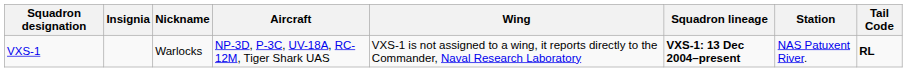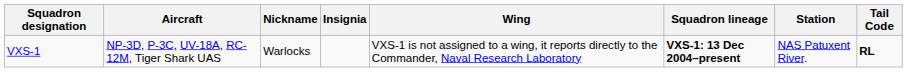columns swapped: Insignia <-> Aircraft
